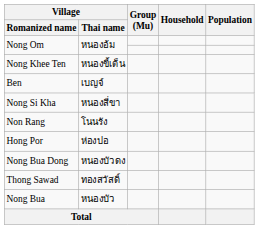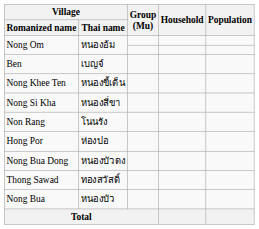rows swapped: Nong Khee Ten <-> Ben
